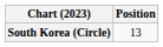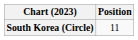South Korea (Circle) | Position: 13 -> 11
